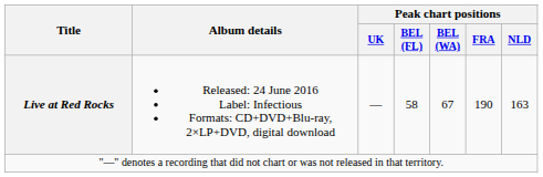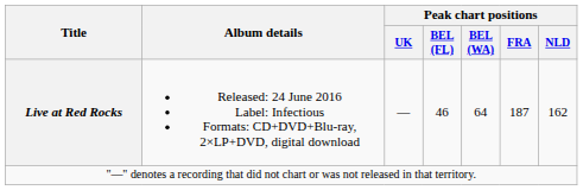Live at Red Rocks | Peak chart positions / BEL (FL): 58 -> 46
Live at Red Rocks | Peak chart positions / BEL (WA): 67 -> 64
Live at Red Rocks | Peak chart positions / FRA: 190 -> 187
Live at Red Rocks | Peak chart positions / NLD: 163 -> 162
